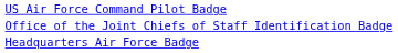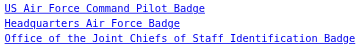rows swapped: Office of the Joint Chiefs of Staff Identification Badge <-> Headquarters Air Force Badge
